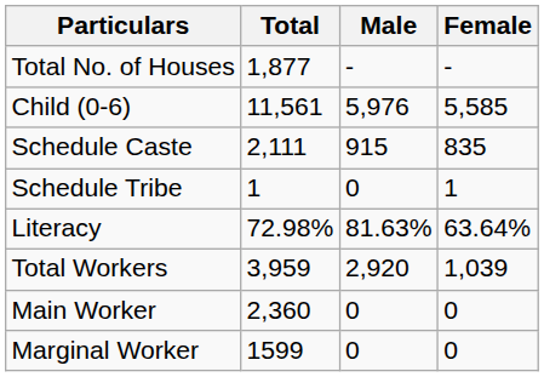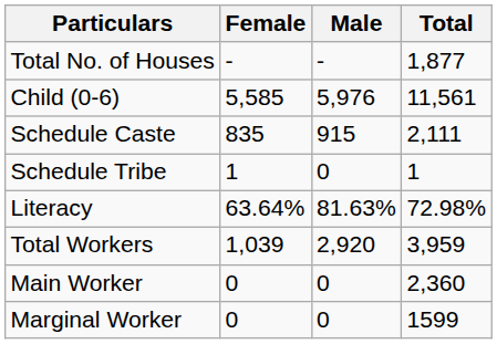columns swapped: Total <-> Female
